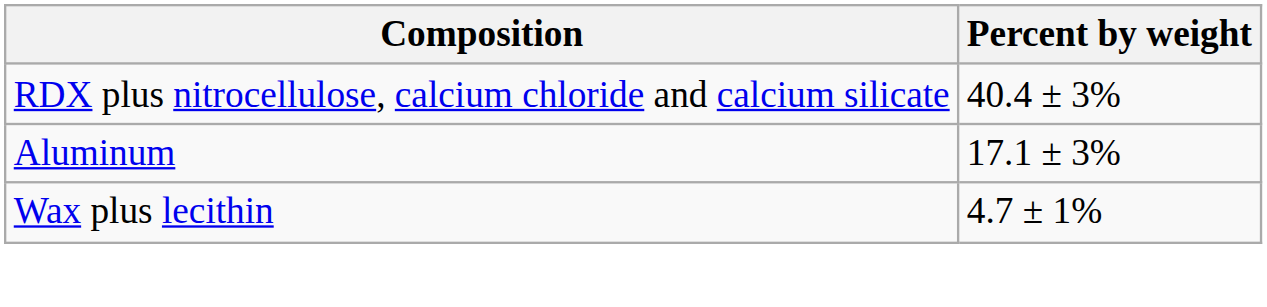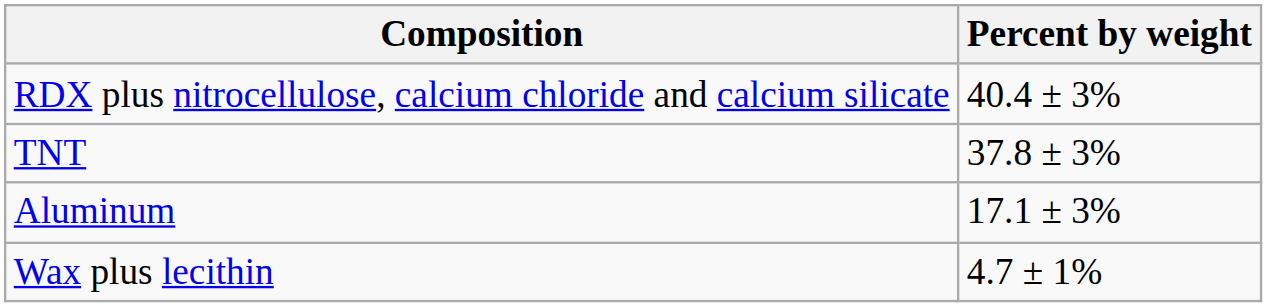+ row: TNT | 37.8 ± 3%
